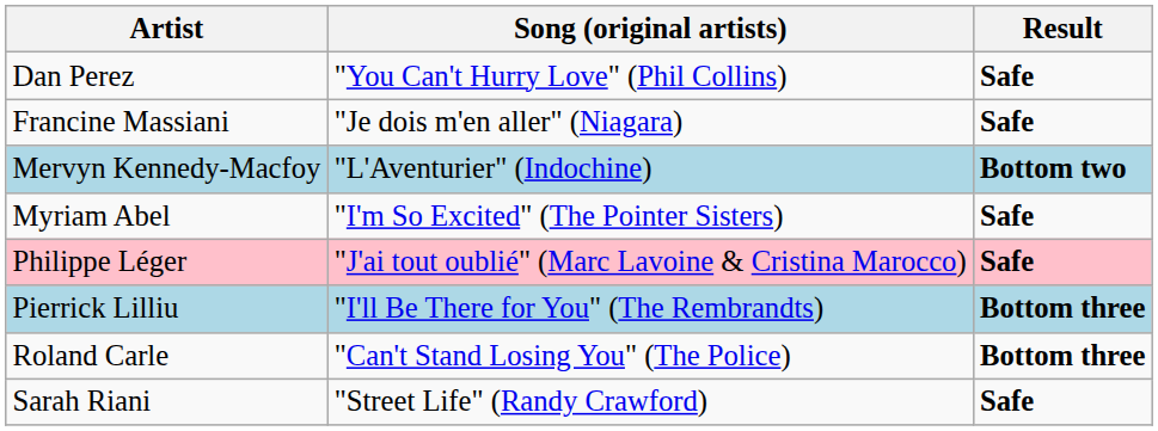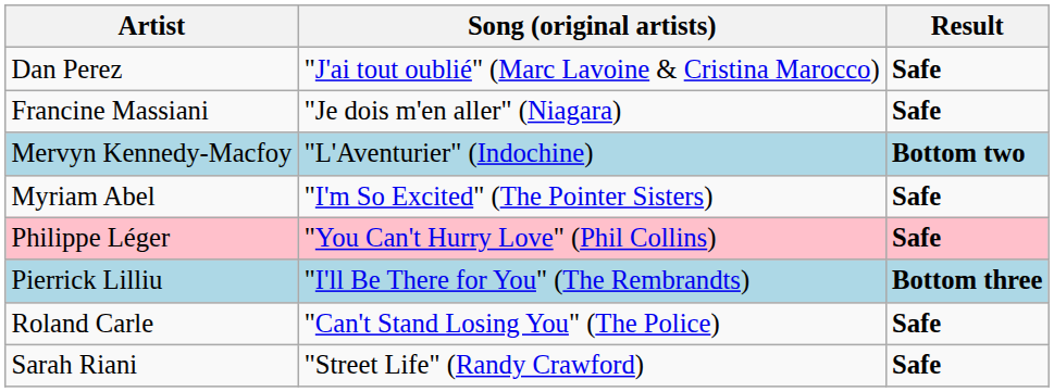Dan Perez | Song (original artists): "You Can't Hurry Love" (Phil Collins) -> "J'ai tout oublié" (Marc Lavoine & Cristina Marocco)
Philippe Léger | Song (original artists): "J'ai tout oublié" (Marc Lavoine & Cristina Marocco) -> "You Can't Hurry Love" (Phil Collins)
Roland Carle | Result: Bottom three -> Safe
